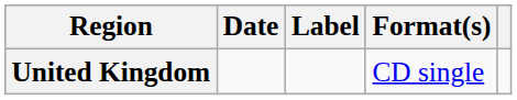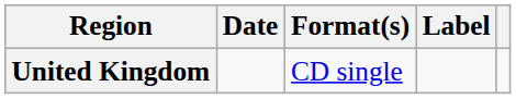columns swapped: Label <-> Format(s)
